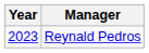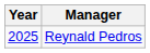Reynald Pedros | Year: 2023 -> 2025
